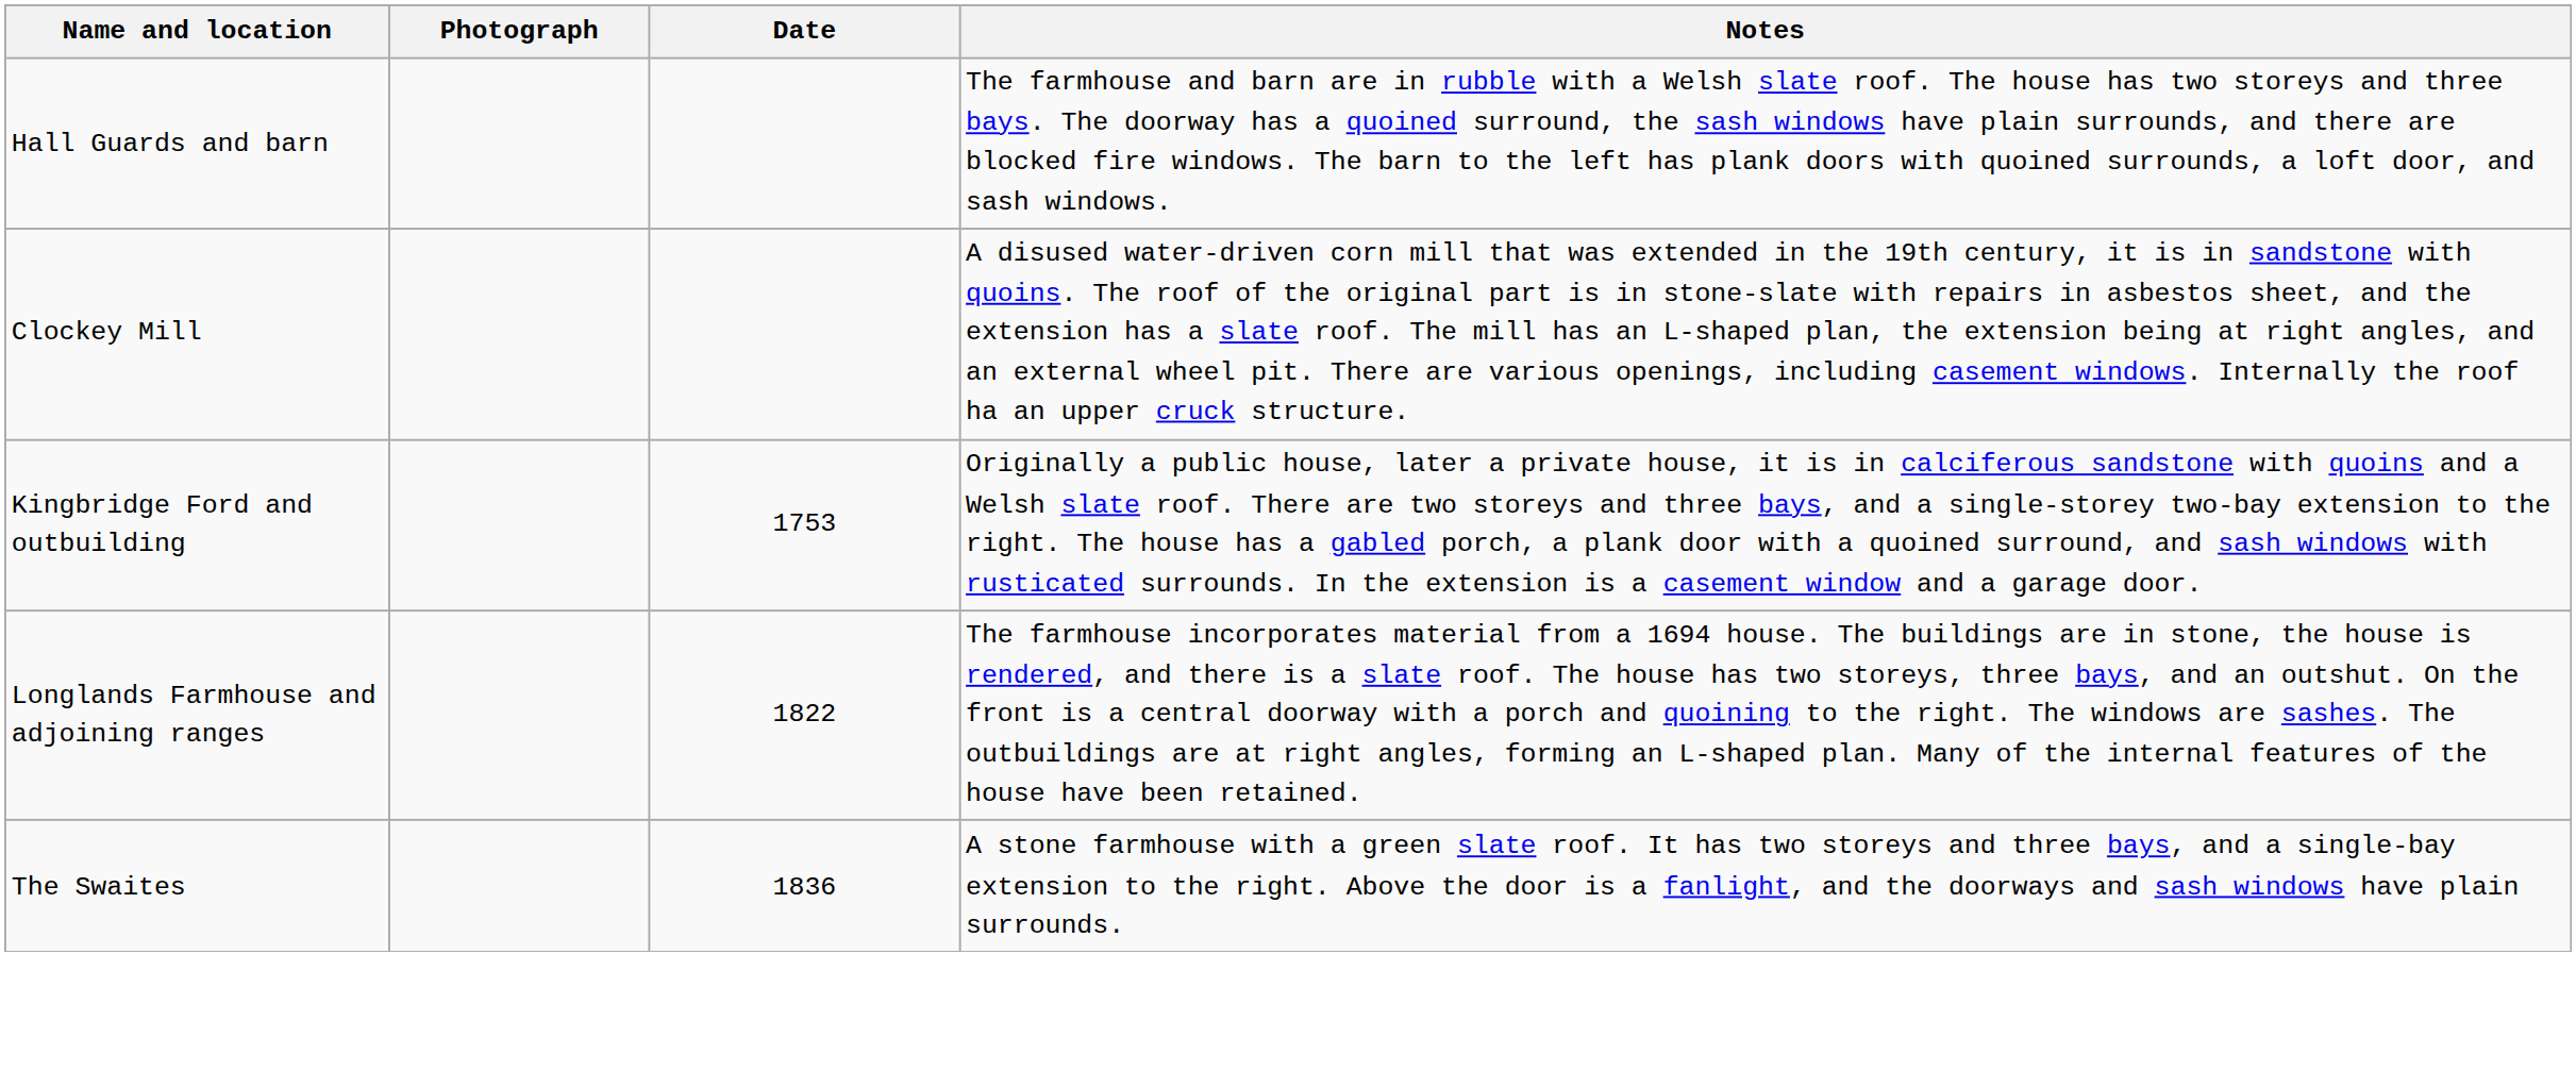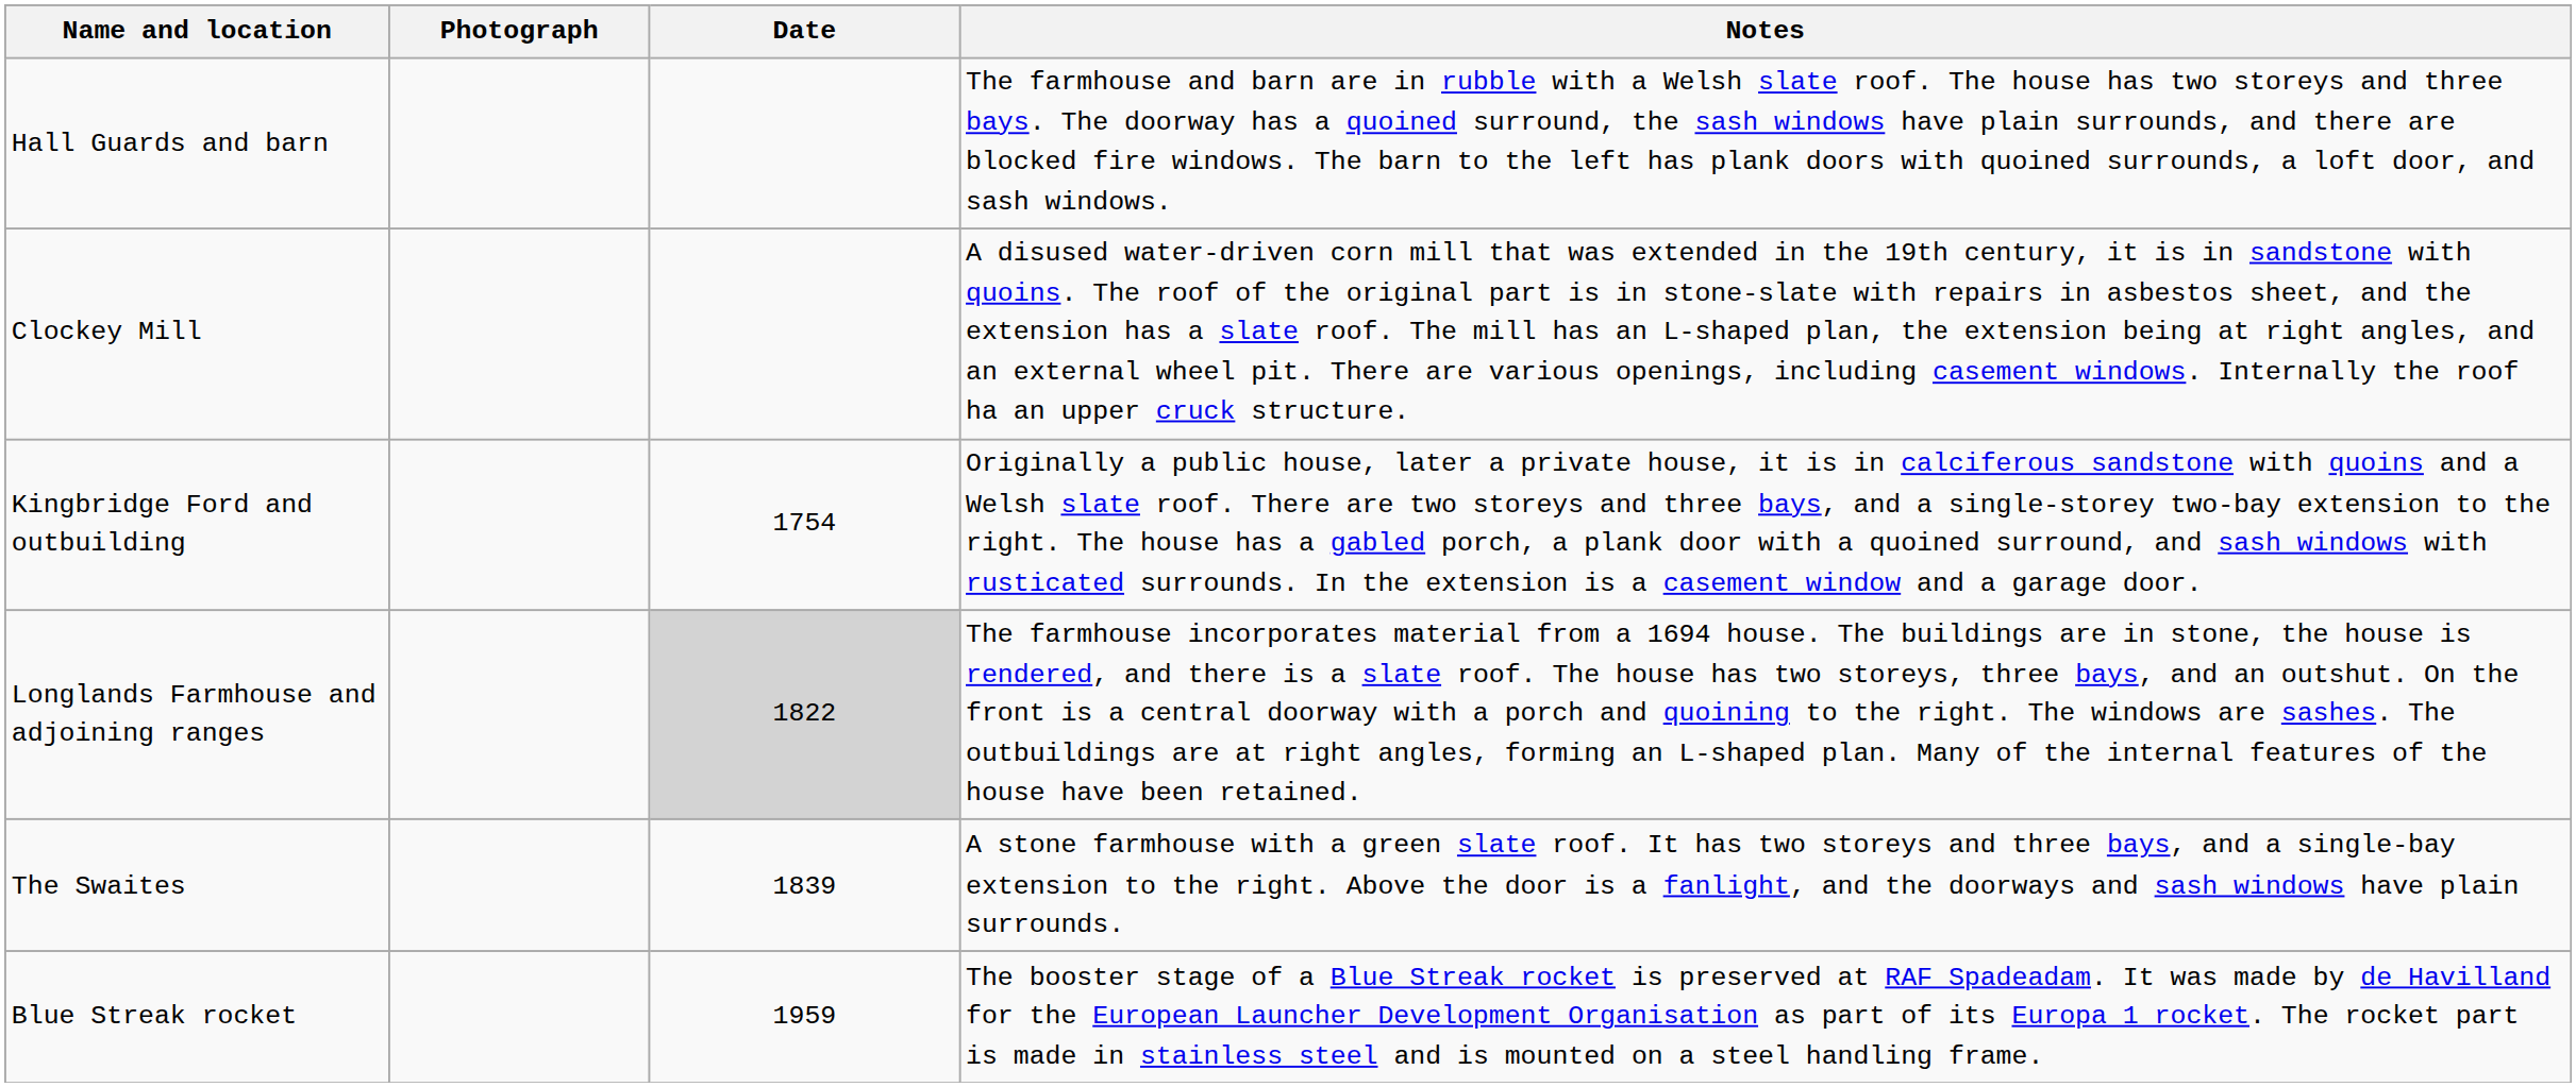Kingbridge Ford and outbuilding | Date: 1753 -> 1754
Longlands Farmhouse and adjoining ranges | Date: no background -> lightgrey background
The Swaites | Date: 1836 -> 1839
+ row: Blue Streak rocket | 1959 | The booster stage of a Blue Streak rocket is preserved at RAF Spadeadam. It was made by de Havilland for the European Launcher Development Organisation as part of its Europa 1 rocket. The rocket part is made in stainless steel and is mounted on a steel handling frame.
